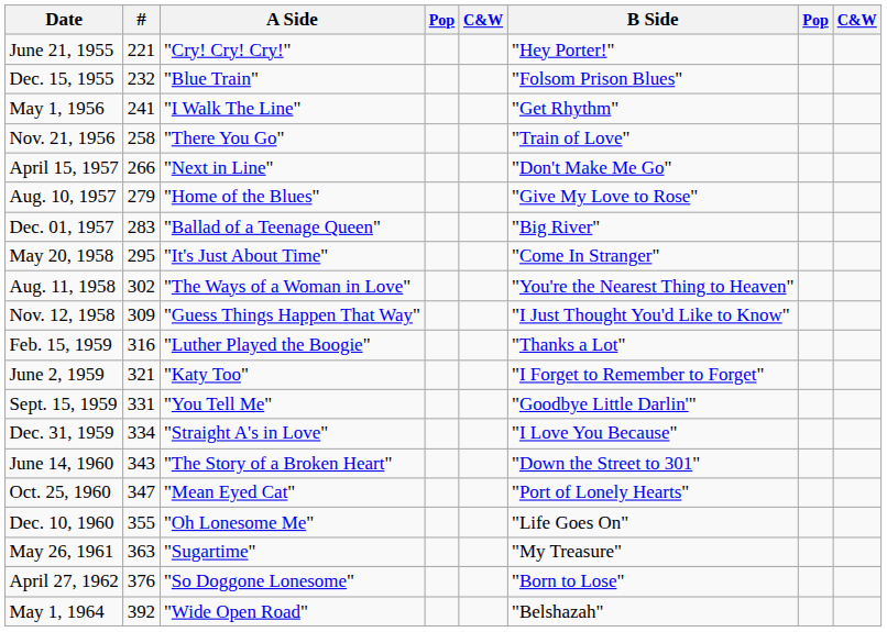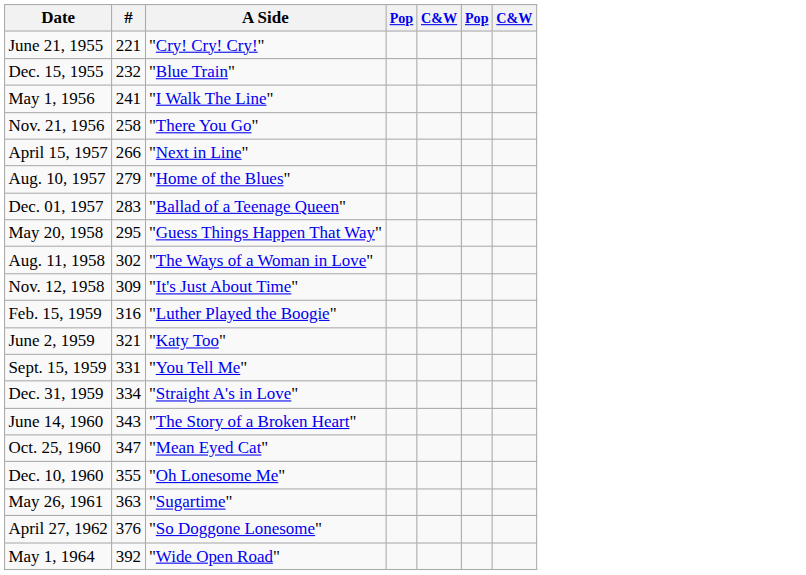- column: B Side | "Hey Porter!" | "Folsom Prison Blues" | "Get Rhythm" | "Train of Love" | "Don't Make Me Go" | "Give My Love to Rose" | "Big River" | "Come In Stranger" | "You're the Nearest Thing to Heaven" | "I Just Thought You'd Like to Know" | "Thanks a Lot" | "I Forget to Remember to Forget" | "Goodbye Little Darlin'" | "I Love You Because" | "Down the Street to 301" | "Port of Lonely Hearts" | "Life Goes On" | "My Treasure" | "Born to Lose" | "Belshazah"
May 20, 1958 | A Side: "It's Just About Time" -> "Guess Things Happen That Way"
Nov. 12, 1958 | A Side: "Guess Things Happen That Way" -> "It's Just About Time"
